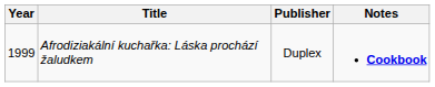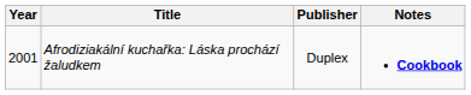Afrodiziakální kuchařka: Láska prochází žaludkem | Year: 1999 -> 2001
